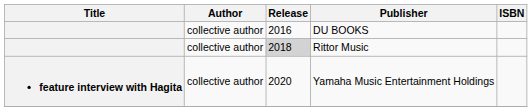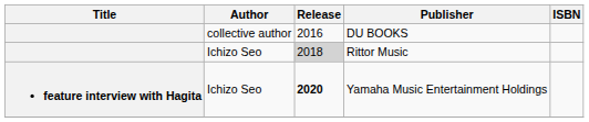Rittor Music | Author: collective author -> Ichizo Seo
Yamaha Music Entertainment Holdings | Author: collective author -> Ichizo Seo
Yamaha Music Entertainment Holdings | Release: normal -> bold
